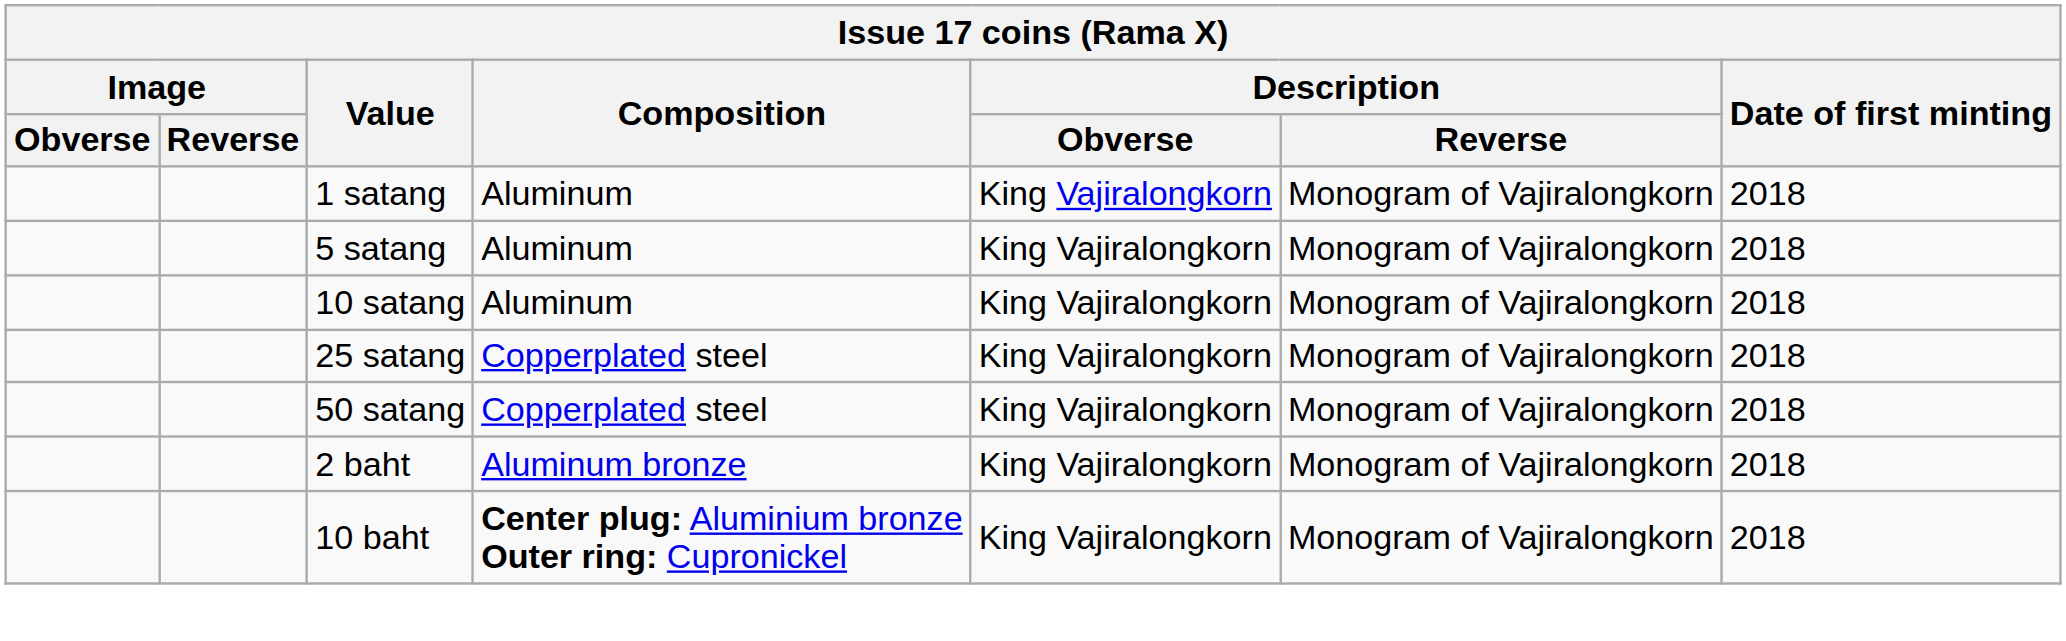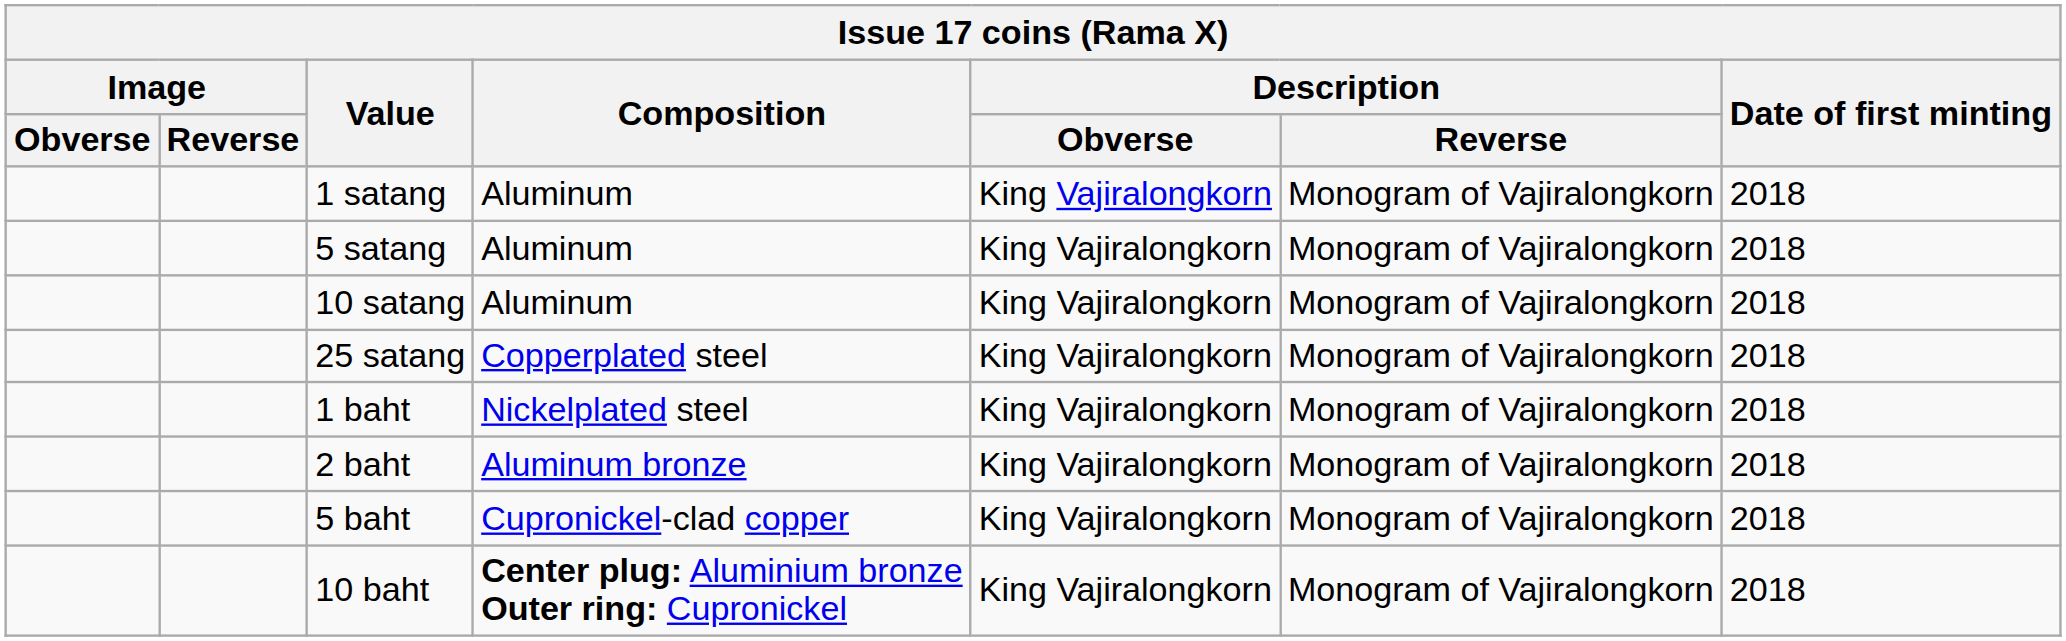- row: 50 satang | Copperplated steel | King Vajiralongkorn | Monogram of Vajiralongkorn | 2018
+ row: 1 baht | Nickelplated steel | King Vajiralongkorn | Monogram of Vajiralongkorn | 2018
+ row: 5 baht | Cupronickel-clad copper | King Vajiralongkorn | Monogram of Vajiralongkorn | 2018
